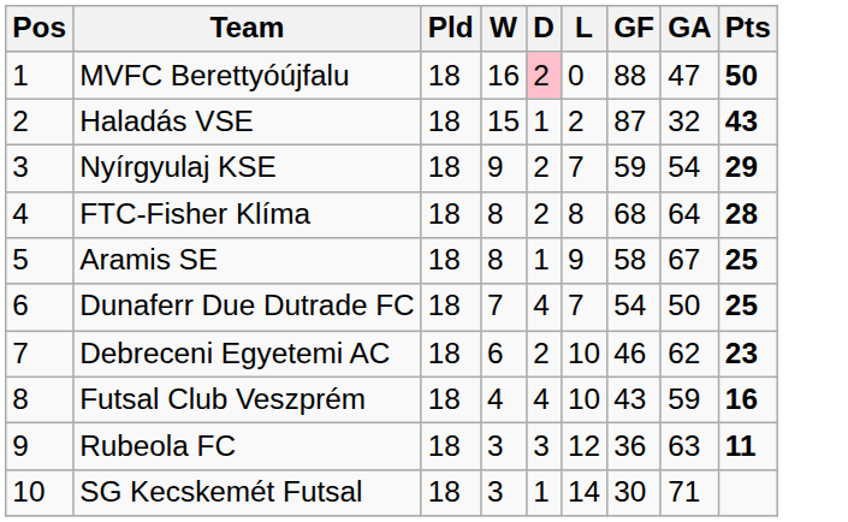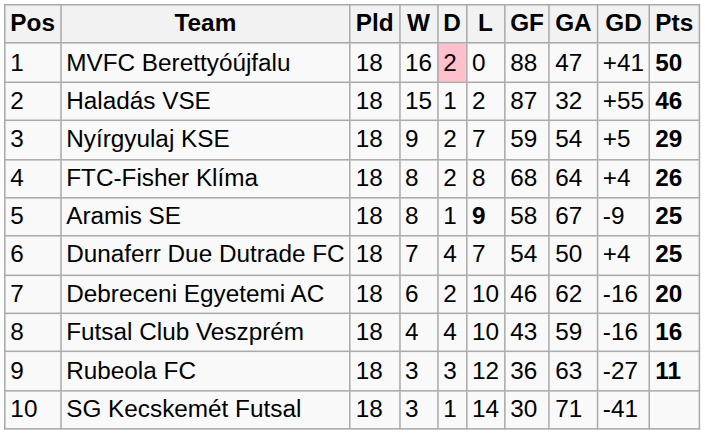+ column: GD | +41 | +55 | +5 | +4 | -9 | +4 | -16 | -16 | -27 | -41
Haladás VSE | Pts: 43 -> 46
FTC-Fisher Klíma | Pts: 28 -> 26
Aramis SE | L: normal -> bold
Debreceni Egyetemi AC | Pts: 23 -> 20
